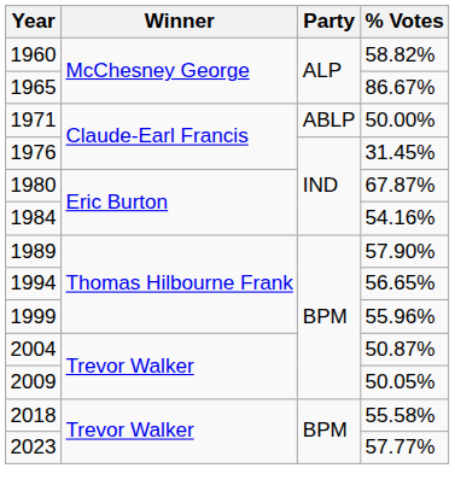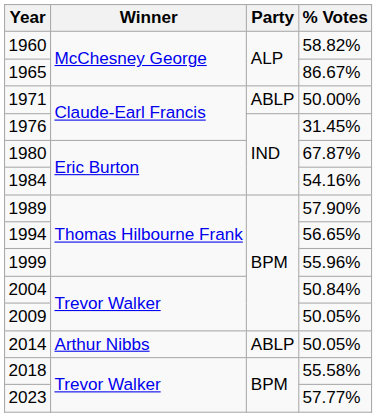2004 | % Votes: 50.87% -> 50.84%
+ row: 2014 | Arthur Nibbs | ABLP | 50.05%
